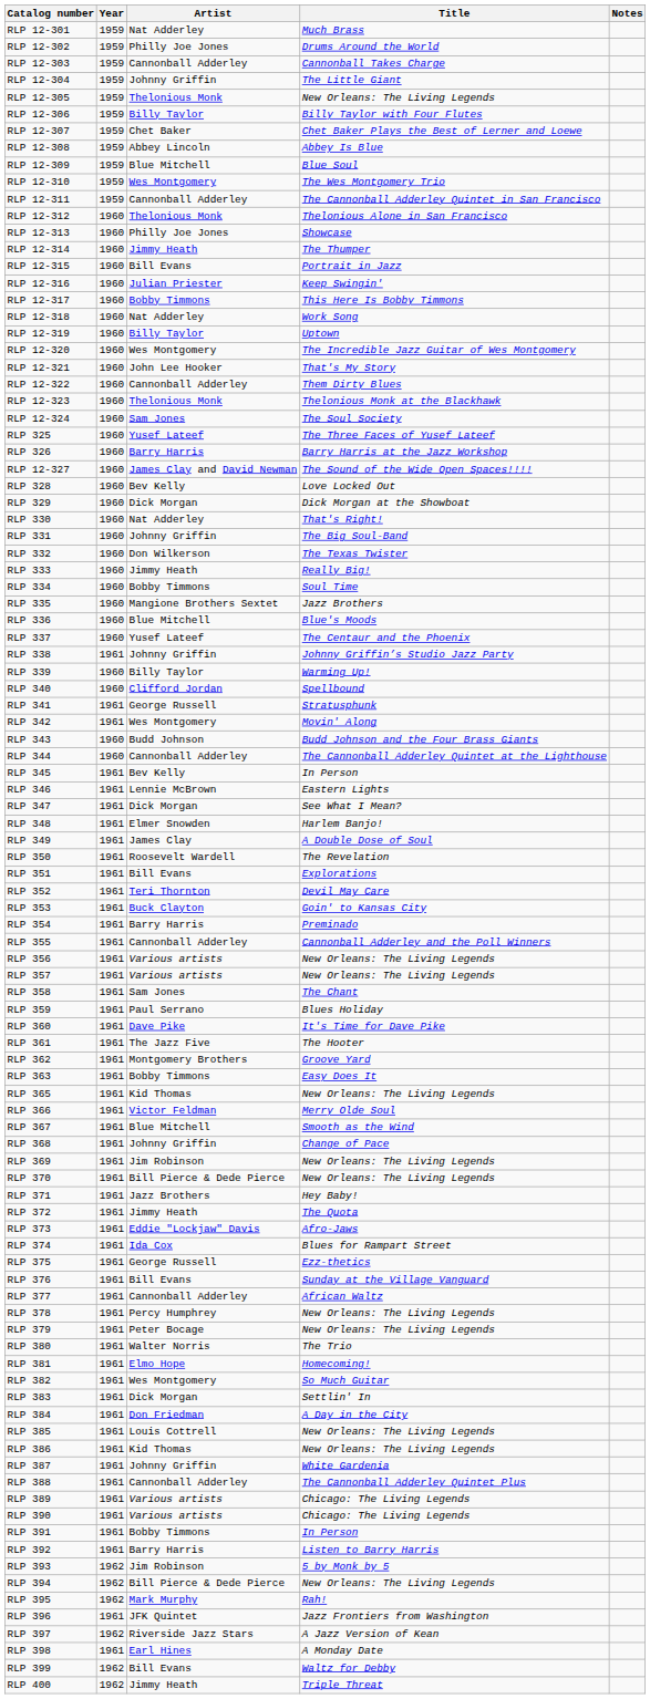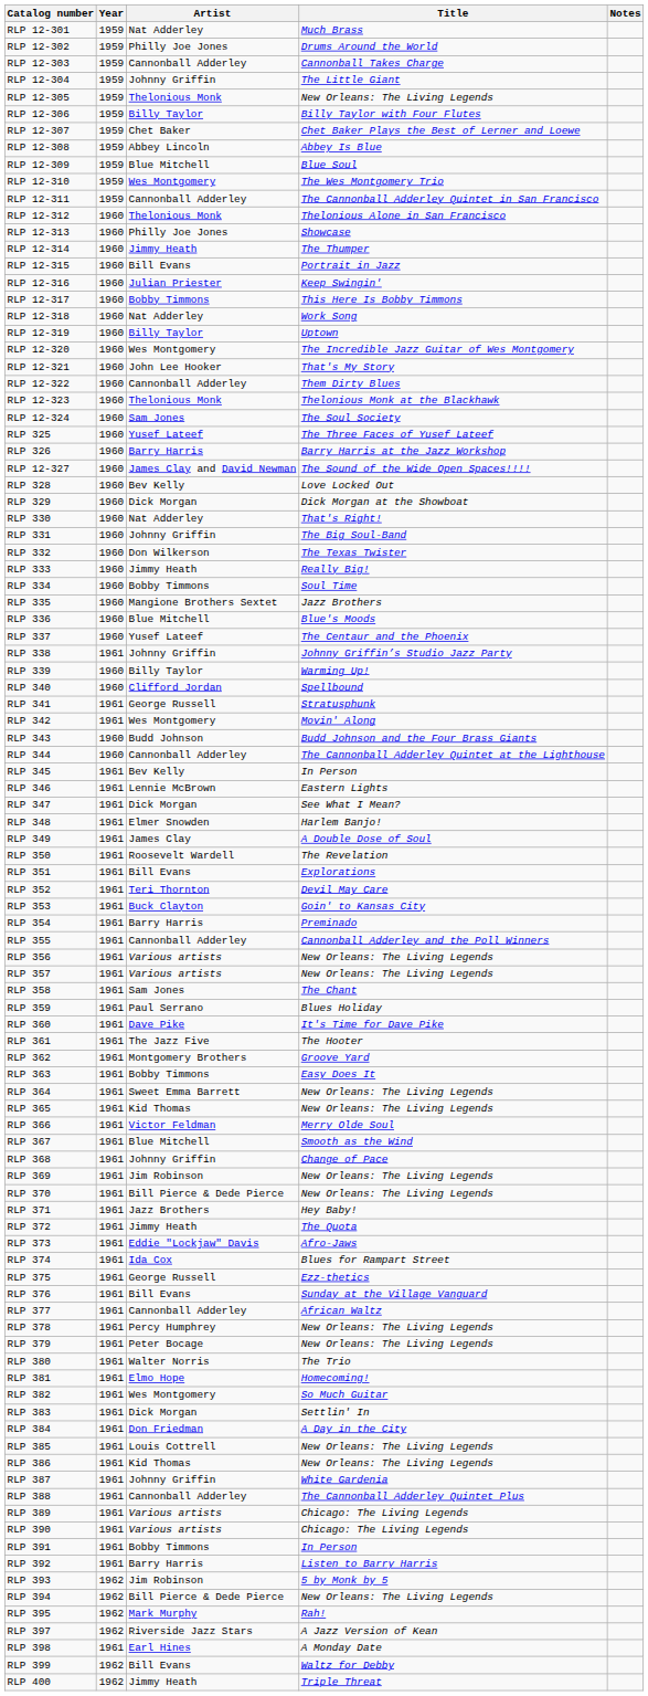+ row: RLP 364 | 1961 | Sweet Emma Barrett | New Orleans: The Living Legends
- row: RLP 396 | 1961 | JFK Quintet | Jazz Frontiers from Washington
